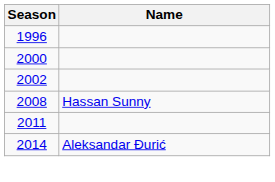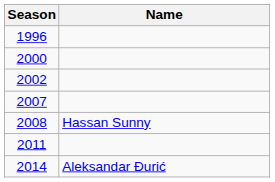+ row: 2007
